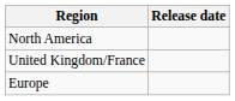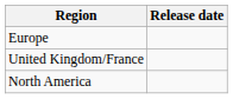rows swapped: Europe <-> North America
